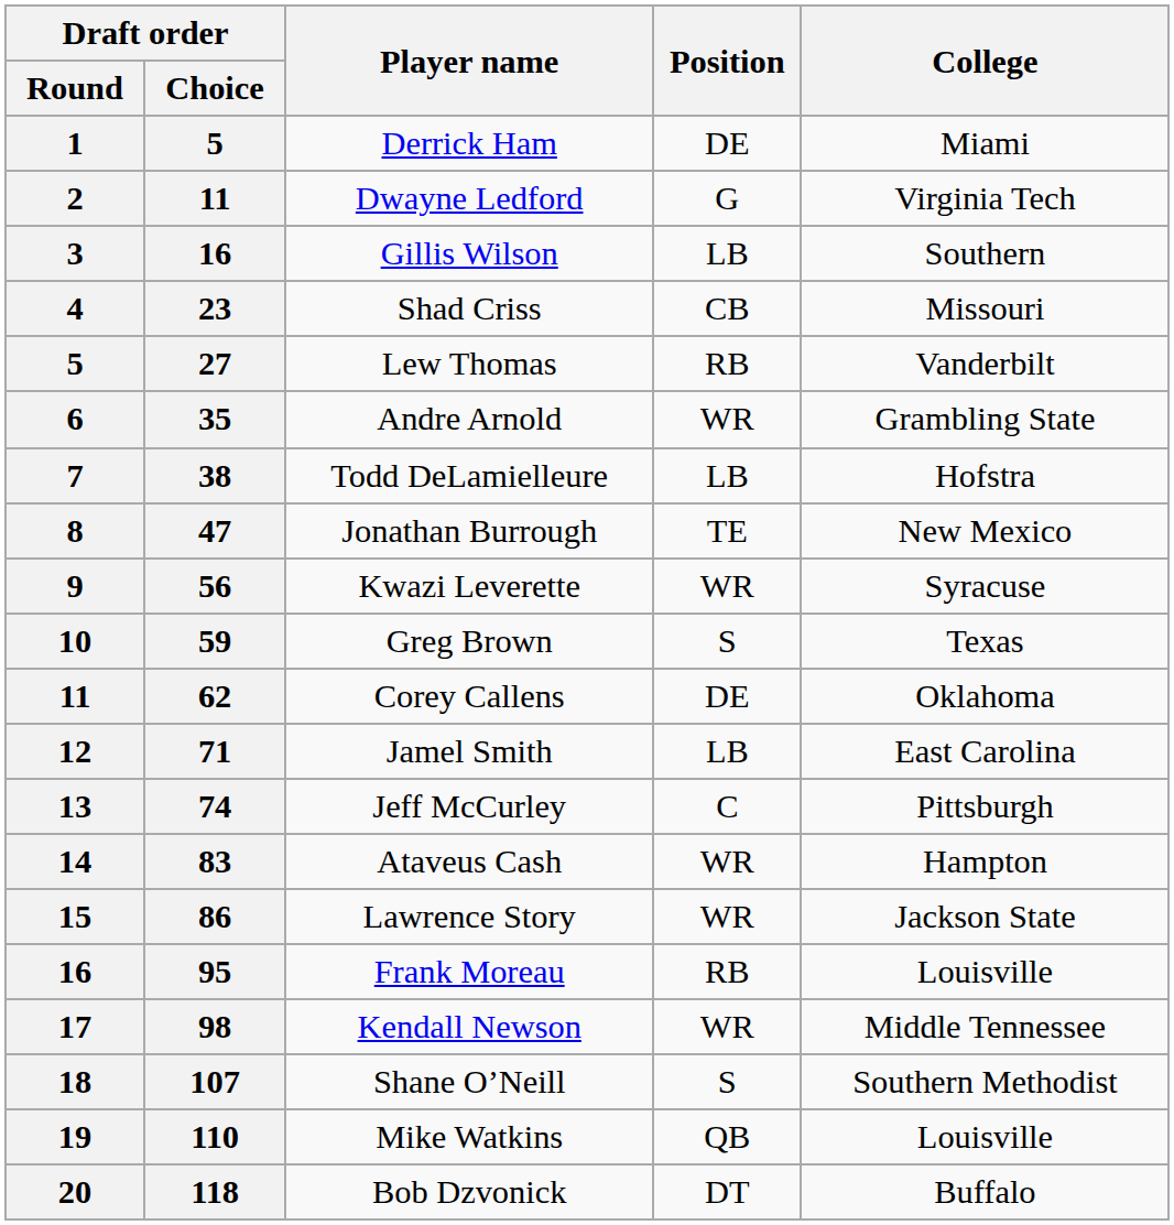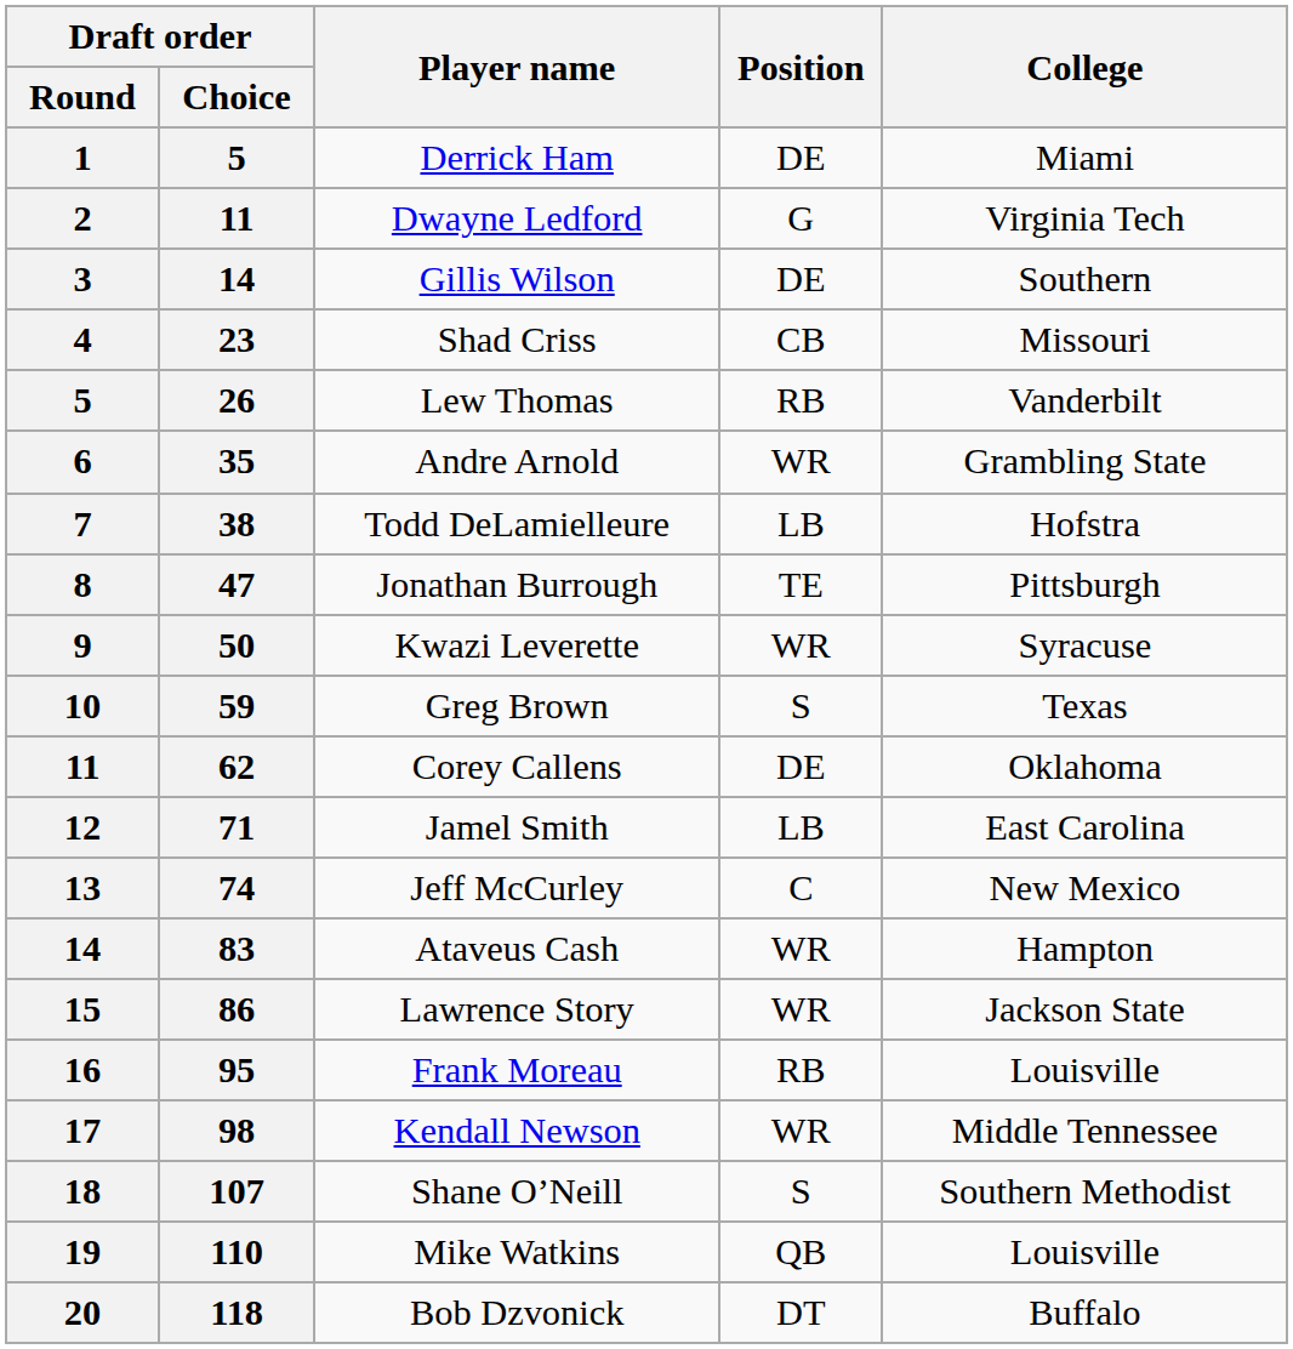Gillis Wilson | Draft order / Choice: 16 -> 14
Gillis Wilson | Position: LB -> DE
Lew Thomas | Draft order / Choice: 27 -> 26
Jonathan Burrough | College: New Mexico -> Pittsburgh
Kwazi Leverette | Draft order / Choice: 56 -> 50
Jeff McCurley | College: Pittsburgh -> New Mexico
